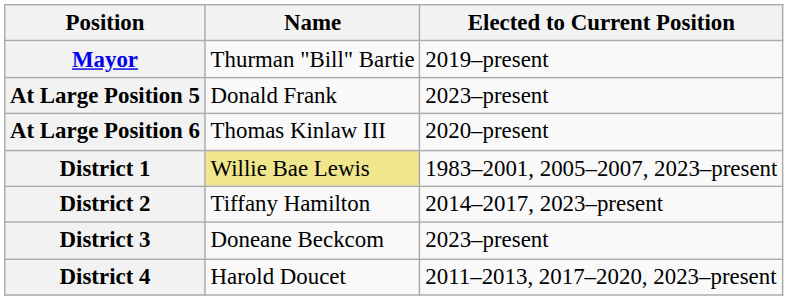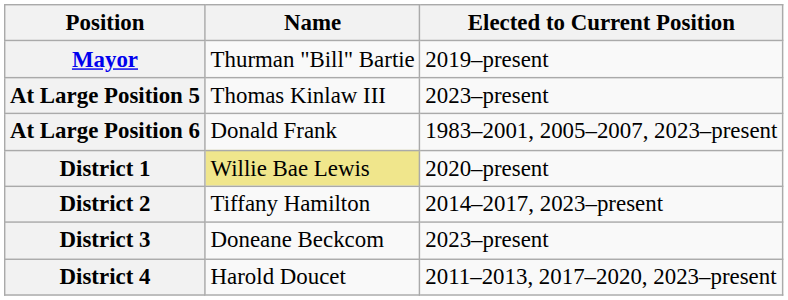At Large Position 5 | Name: Donald Frank -> Thomas Kinlaw III
At Large Position 6 | Name: Thomas Kinlaw III -> Donald Frank
At Large Position 6 | Elected to Current Position: 2020–present -> 1983–2001, 2005–2007, 2023–present
District 1 | Elected to Current Position: 1983–2001, 2005–2007, 2023–present -> 2020–present
